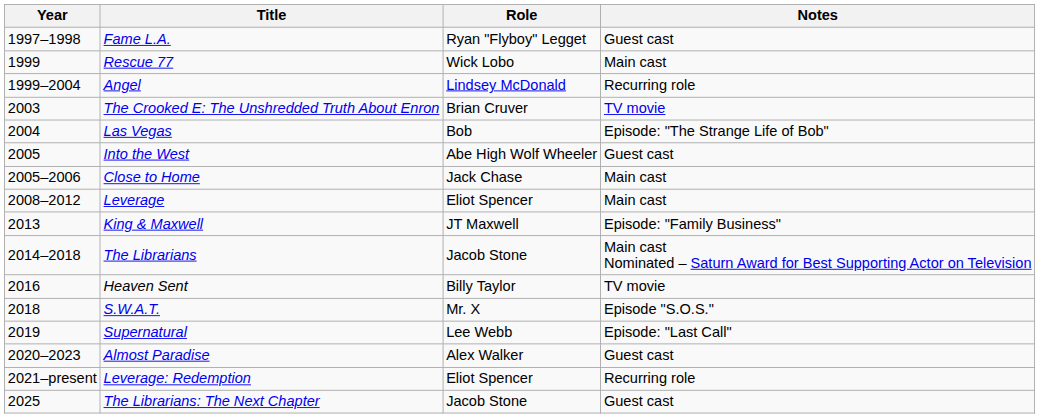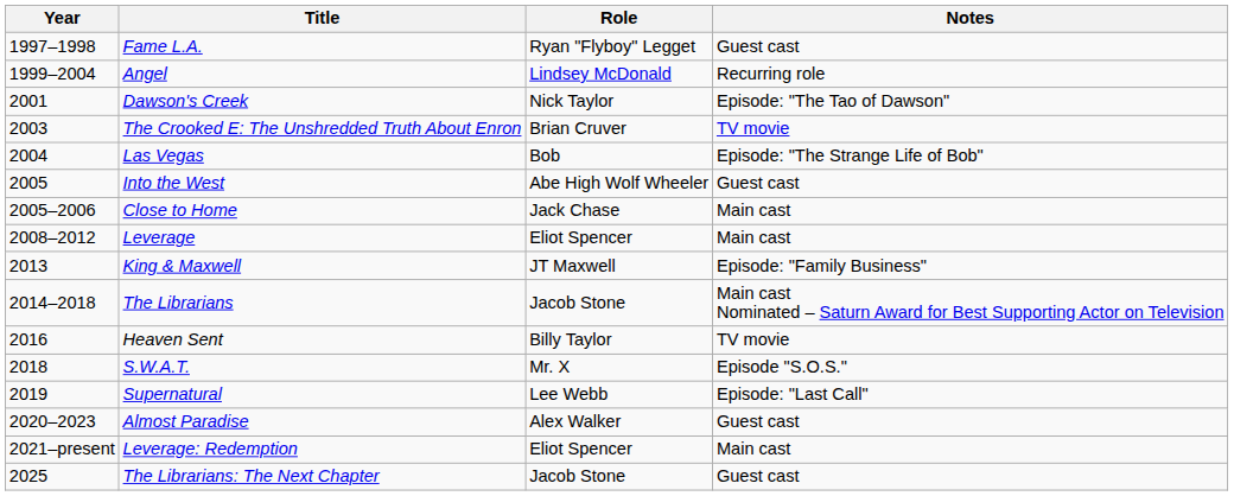- row: 1999 | Rescue 77 | Wick Lobo | Main cast
+ row: 2001 | Dawson's Creek | Nick Taylor | Episode: "The Tao of Dawson"
Leverage: Redemption | Notes: Recurring role -> Main cast
